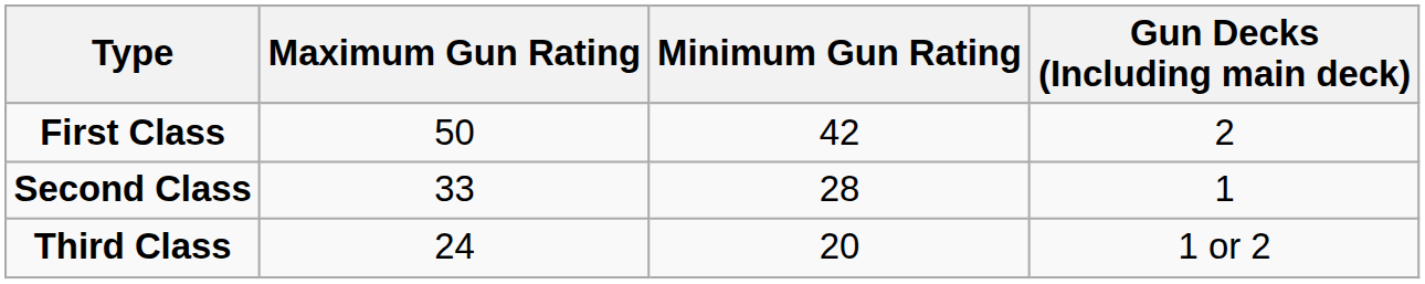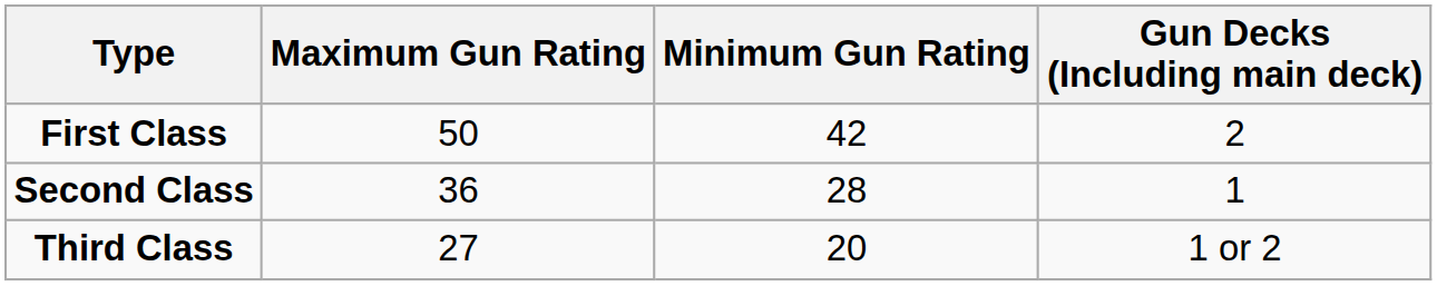Second Class | Maximum Gun Rating: 33 -> 36
Third Class | Maximum Gun Rating: 24 -> 27
